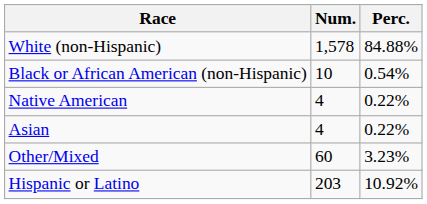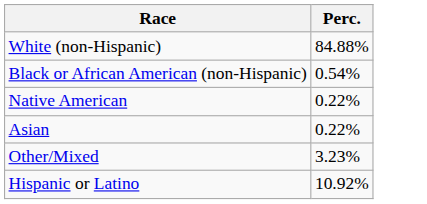- column: Num. | 1,578 | 10 | 4 | 4 | 60 | 203
